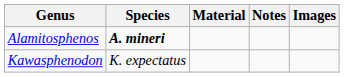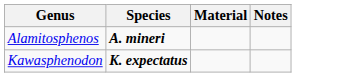- column: Images
Kawasphenodon | Species: normal -> bold
